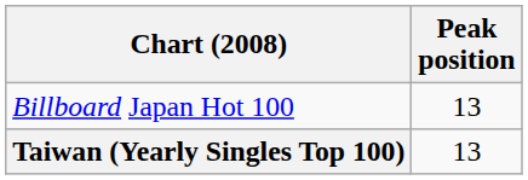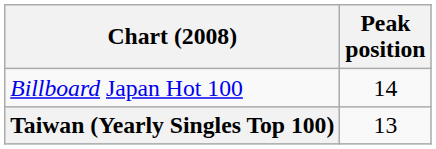Billboard Japan Hot 100 | Peak position: 13 -> 14
